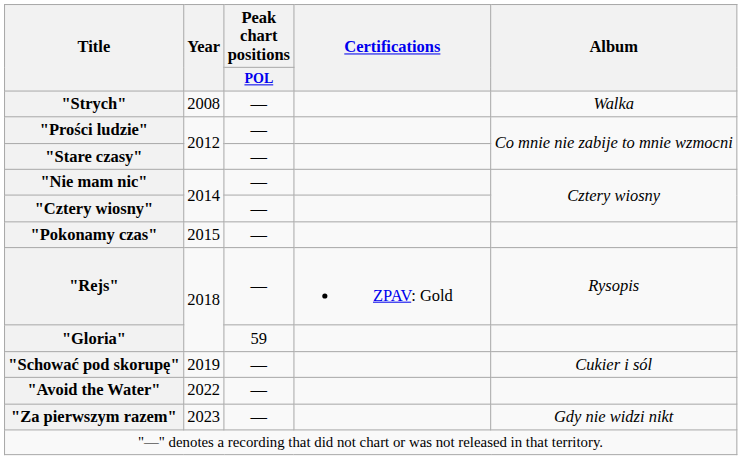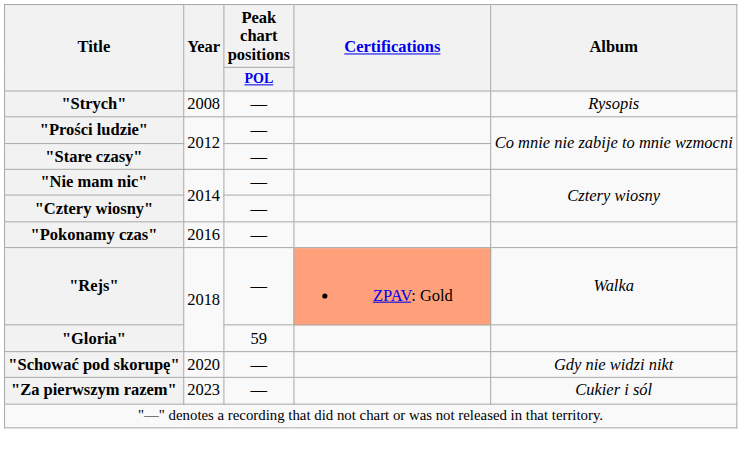"Strych" | Album: Walka -> Rysopis
"Pokonamy czas" | Year: 2015 -> 2016
"Rejs" | Certifications: no background -> lightsalmon background
"Rejs" | Album: Rysopis -> Walka
"Schować pod skorupę" | Year: 2019 -> 2020
"Schować pod skorupę" | Album: Cukier i sól -> Gdy nie widzi nikt
- row: "Avoid the Water" | 2022 | —
"Za pierwszym razem" | Album: Gdy nie widzi nikt -> Cukier i sól
